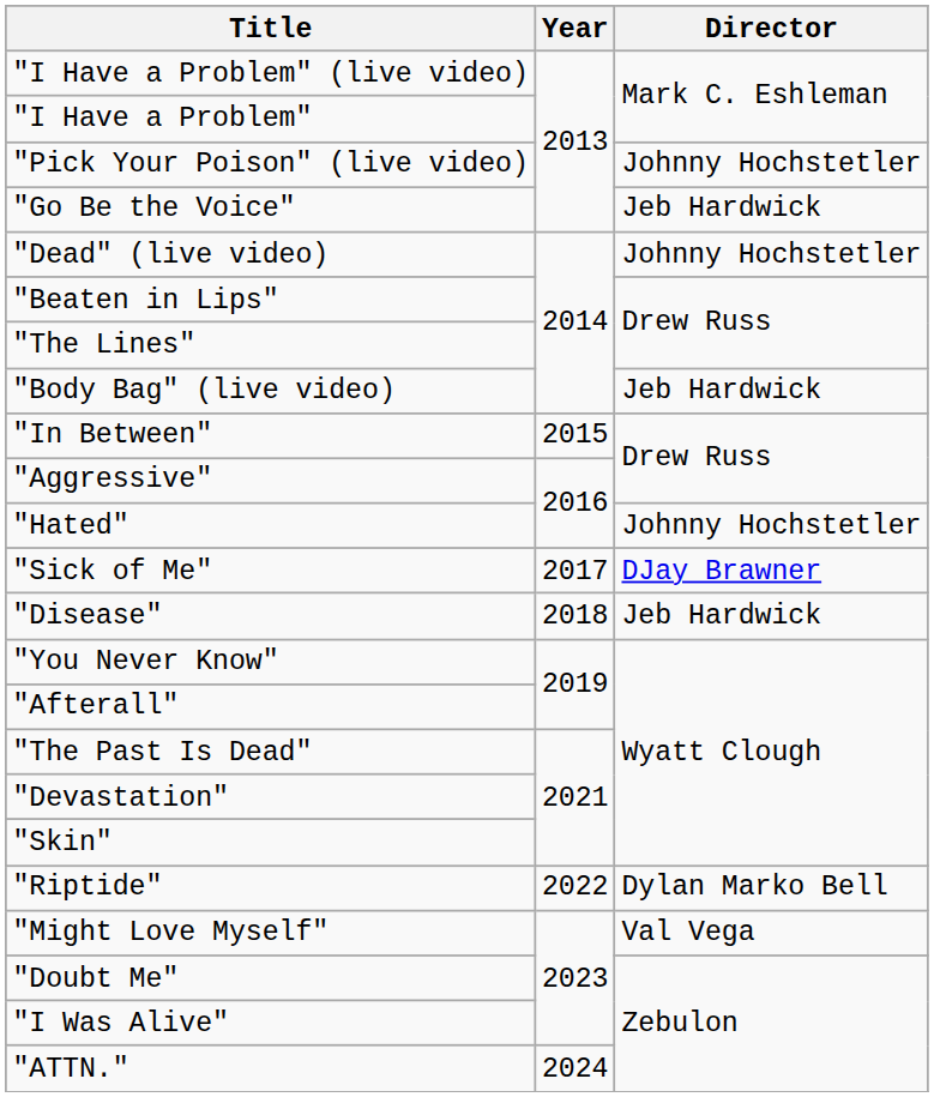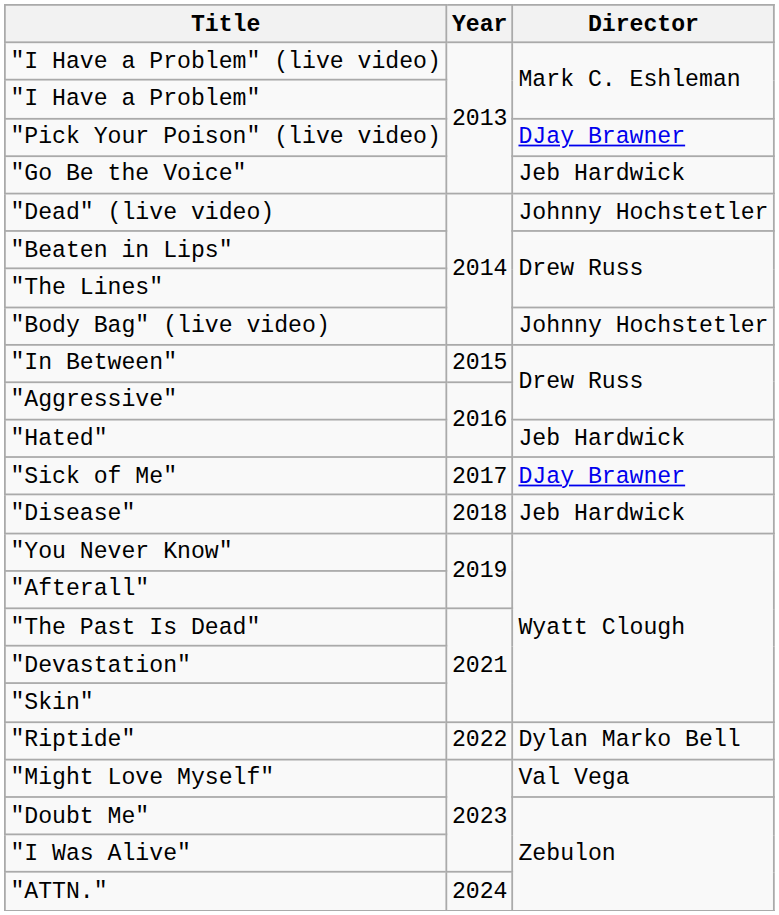"Pick Your Poison" (live video) | Director: Johnny Hochstetler -> DJay Brawner
"Body Bag" (live video) | Director: Jeb Hardwick -> Johnny Hochstetler
"Hated" | Director: Johnny Hochstetler -> Jeb Hardwick
